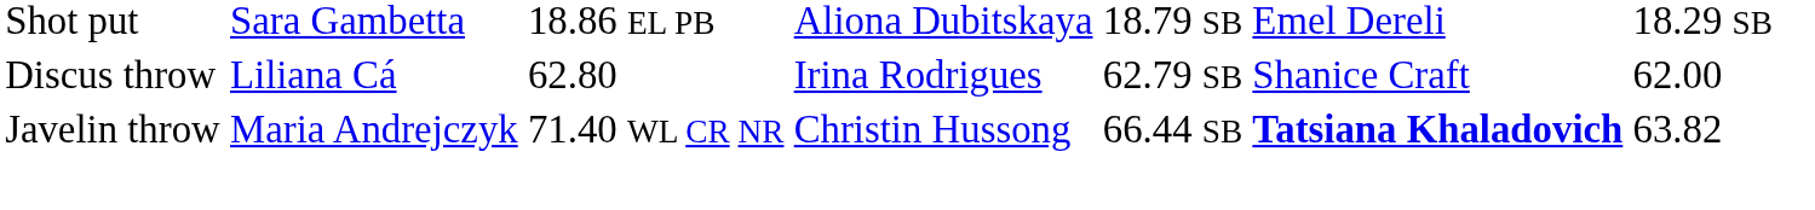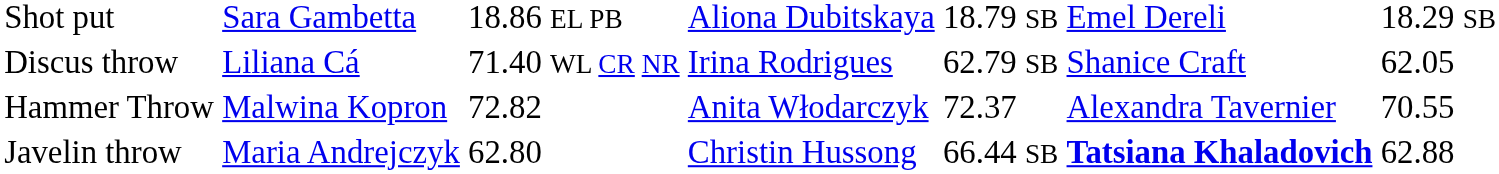Discus throw | column 3: 62.80 -> 71.40 WL CR NR
Discus throw | column 7: 62.00 -> 62.05
+ row: Hammer Throw | Malwina Kopron | 72.82 | Anita Włodarczyk | 72.37 | Alexandra Tavernier | 70.55
Javelin throw | column 3: 71.40 WL CR NR -> 62.80
Javelin throw | column 7: 63.82 -> 62.88
